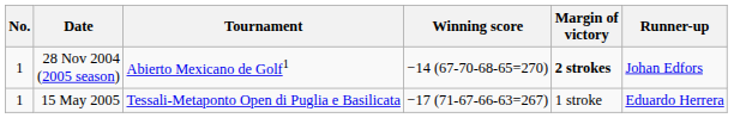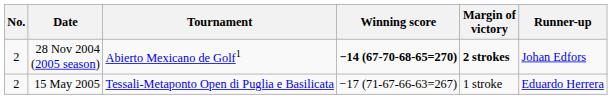28 Nov 2004 (2005 season) | No.: 1 -> 2
28 Nov 2004 (2005 season) | Winning score: normal -> bold
15 May 2005 | No.: 1 -> 2
